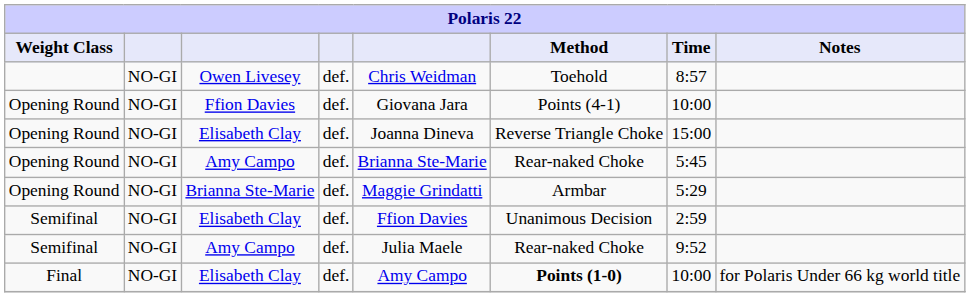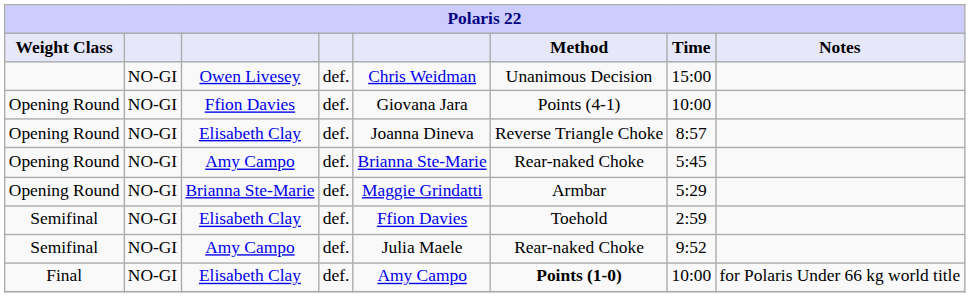Owen Livesey | Method: Toehold -> Unanimous Decision
Owen Livesey | Time: 8:57 -> 15:00
Opening Round / Elisabeth Clay | Time: 15:00 -> 8:57
Semifinal / Elisabeth Clay | Method: Unanimous Decision -> Toehold
